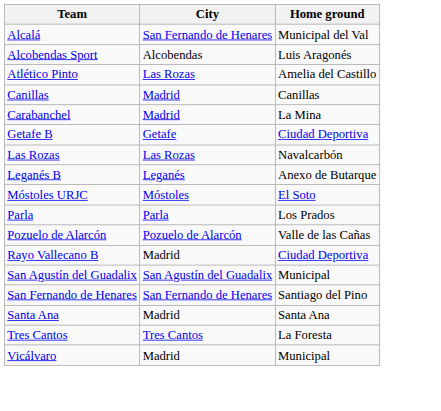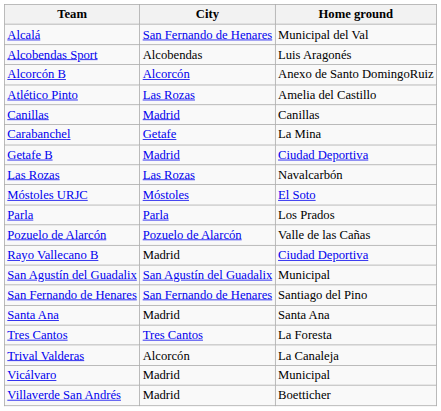+ row: Alcorcón B | Alcorcón | Anexo de Santo DomingoRuiz
Carabanchel | City: Madrid -> Getafe
Getafe B | City: Getafe -> Madrid
- row: Leganés B | Leganés | Anexo de Butarque
+ row: Trival Valderas | Alcorcón | La Canaleja
+ row: Villaverde San Andrés | Madrid | Boetticher
